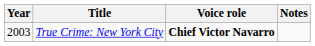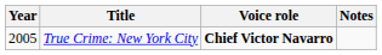True Crime: New York City | Year: 2003 -> 2005
